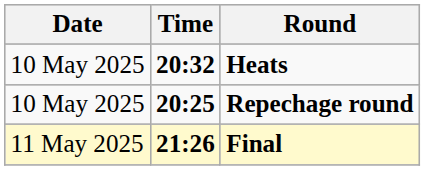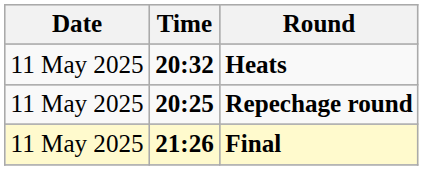Heats | Date: 10 May 2025 -> 11 May 2025
Repechage round | Date: 10 May 2025 -> 11 May 2025
